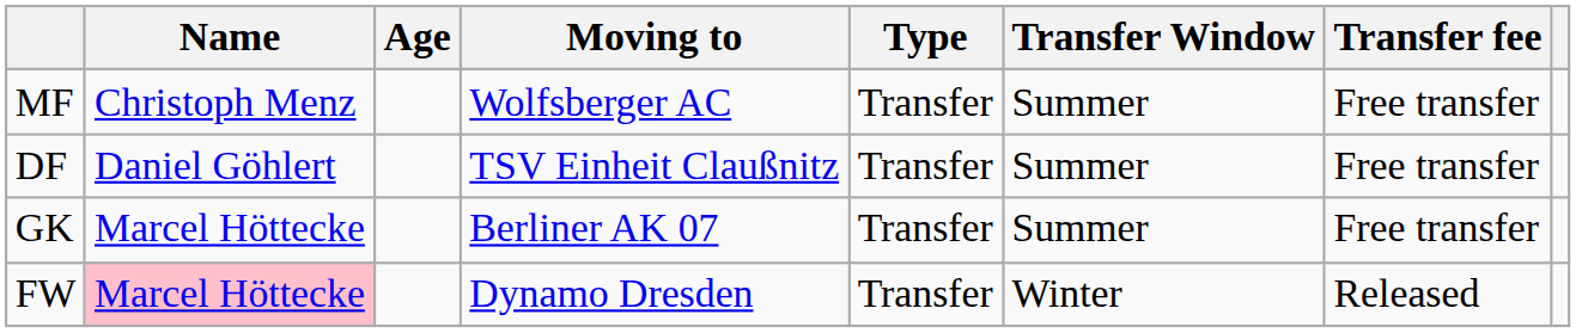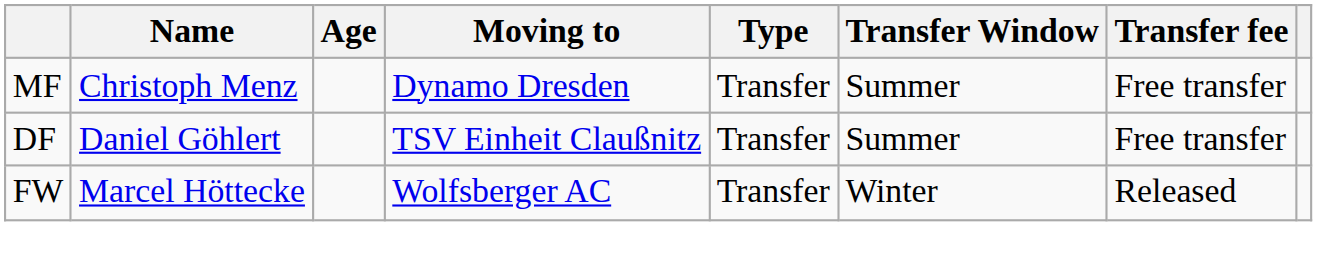MF | Moving to: Wolfsberger AC -> Dynamo Dresden
- row: GK | Marcel Höttecke | Berliner AK 07 | Transfer | Summer | Free transfer
FW | Name: pink background -> no background
FW | Moving to: Dynamo Dresden -> Wolfsberger AC
